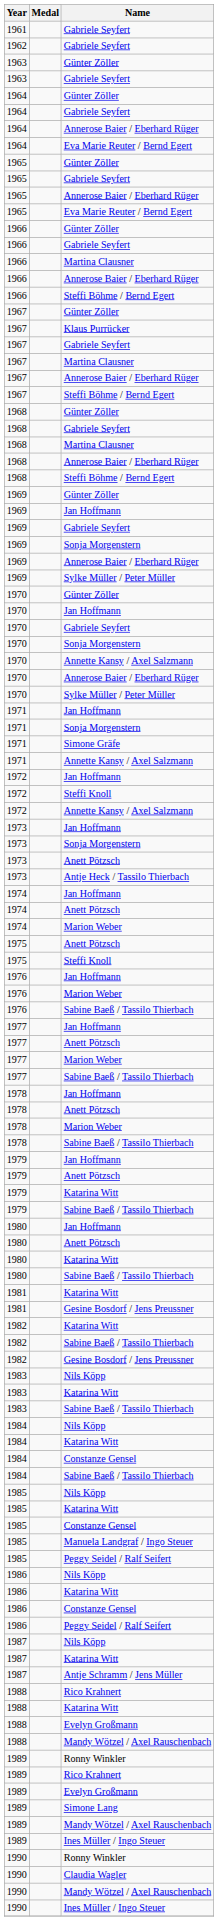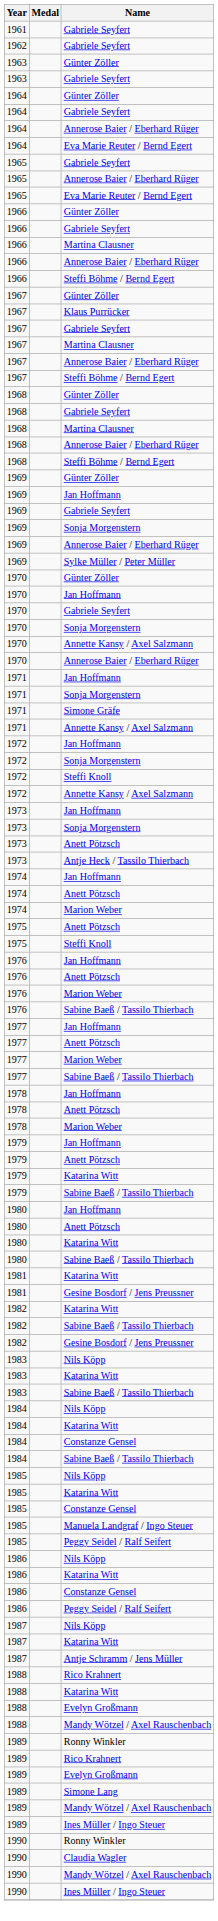- row: 1965 | Günter Zöller
- row: 1970 | Sylke Müller / Peter Müller
+ row: 1972 | Sonja Morgenstern
+ row: 1976 | Anett Pötzsch
- row: 1978 | Sabine Baeß / Tassilo Thierbach
